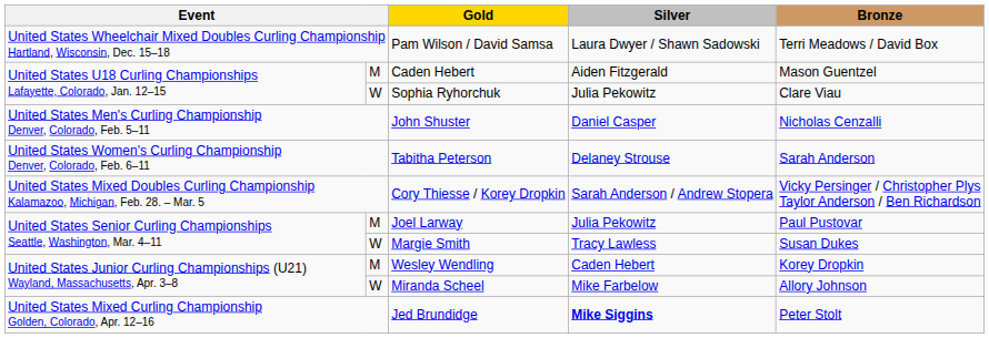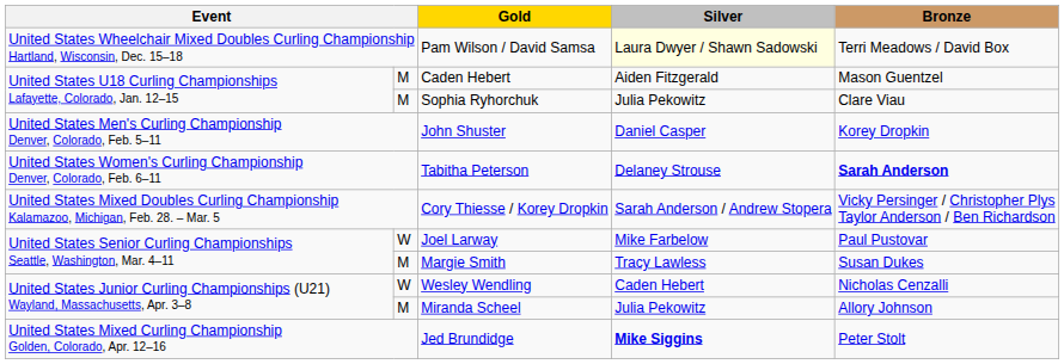Pam Wilson / David Samsa | Silver: no background -> lightyellow background
Sophia Ryhorchuk | column 2: W -> M
John Shuster | Bronze: Nicholas Cenzalli -> Korey Dropkin
Tabitha Peterson | Bronze: normal -> bold
Joel Larway | column 2: M -> W
Joel Larway | Silver: Julia Pekowitz -> Mike Farbelow
Margie Smith | column 2: W -> M
Wesley Wendling | column 2: M -> W
Wesley Wendling | Bronze: Korey Dropkin -> Nicholas Cenzalli
Miranda Scheel | column 2: W -> M
Miranda Scheel | Silver: Mike Farbelow -> Julia Pekowitz
